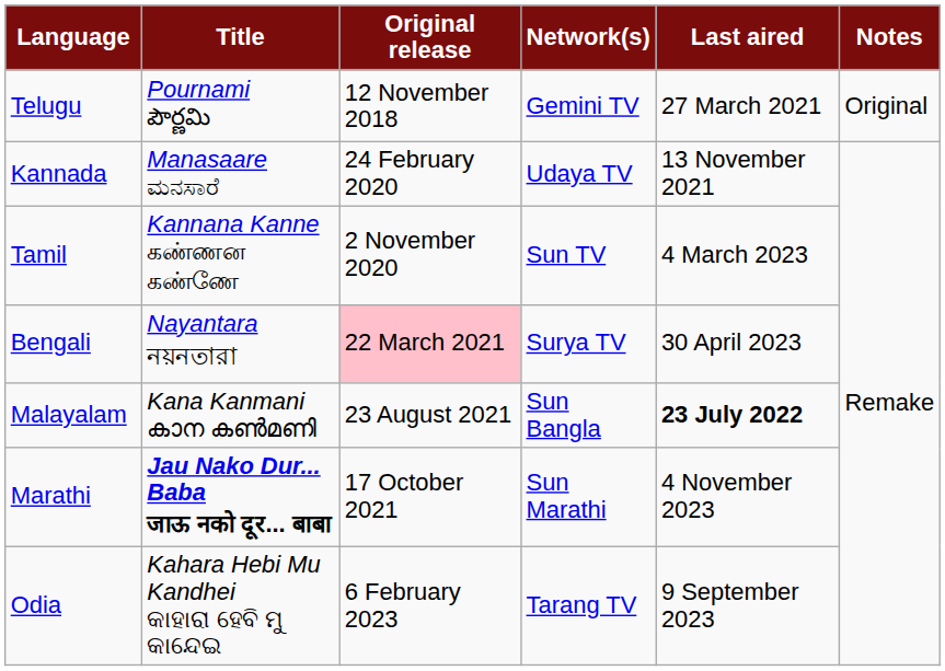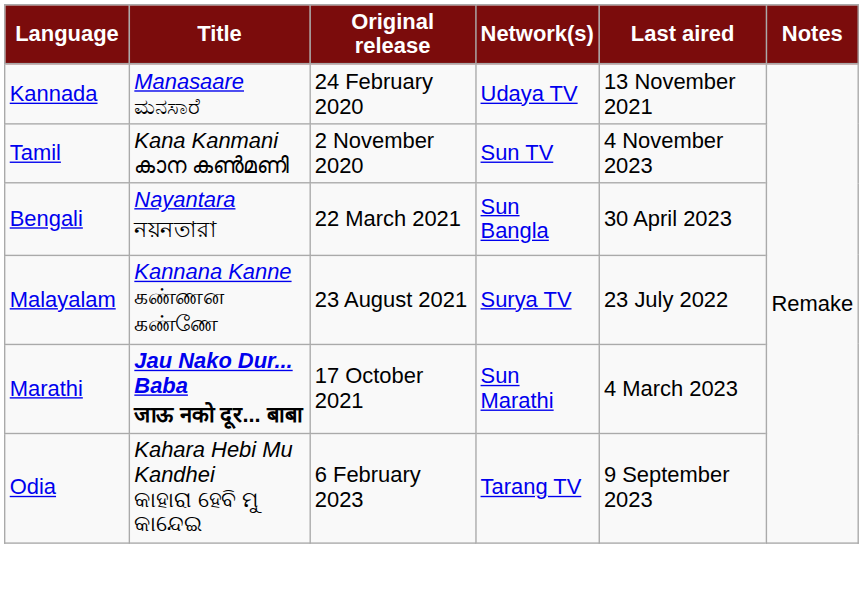- row: Telugu | Pournami పౌర్ణమి | 12 November 2018 | Gemini TV | 27 March 2021 | Original
Tamil | Title: Kannana Kanne கண்ணன கண்ணே -> Kana Kanmani കാന കൺമണി
Tamil | Last aired: 4 March 2023 -> 4 November 2023
Bengali | Original release: pink background -> no background
Bengali | Network(s): Surya TV -> Sun Bangla
Malayalam | Title: Kana Kanmani കാന കൺമണി -> Kannana Kanne கண்ணன கண்ணே
Malayalam | Network(s): Sun Bangla -> Surya TV
Malayalam | Last aired: bold -> normal
Marathi | Last aired: 4 November 2023 -> 4 March 2023
